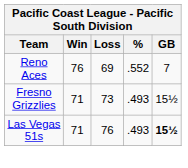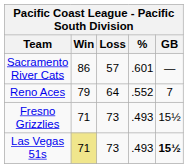+ row: Sacramento River Cats | 86 | 57 | .601 | —
Reno Aces | Win: 76 -> 79
Reno Aces | Loss: 69 -> 64
Las Vegas 51s | Win: no background -> khaki background
Las Vegas 51s | Loss: 76 -> 73
